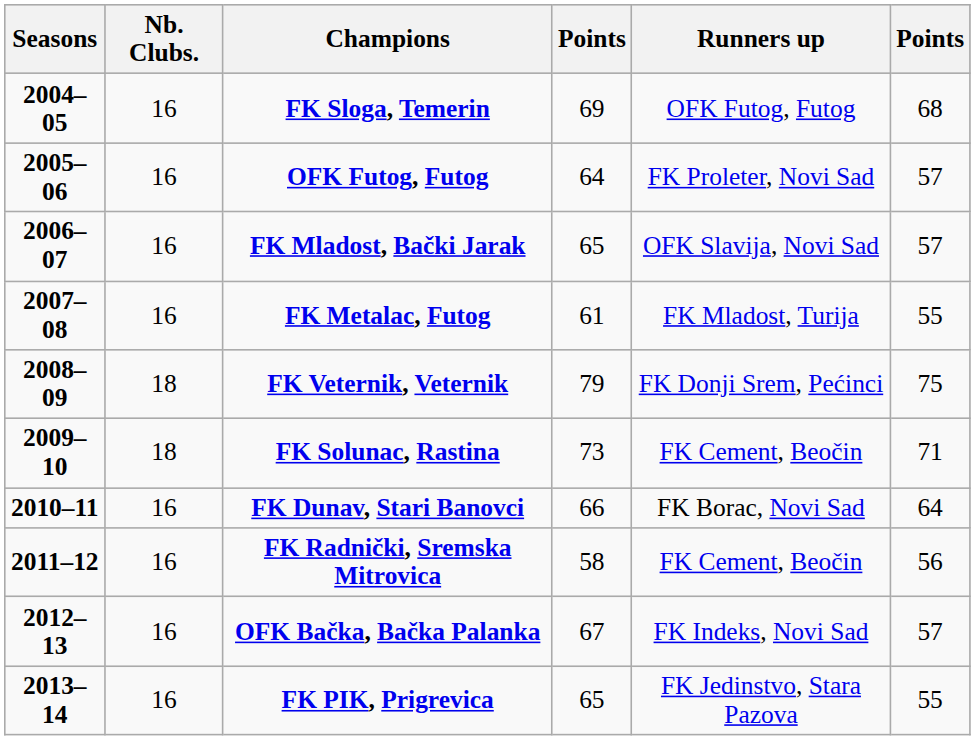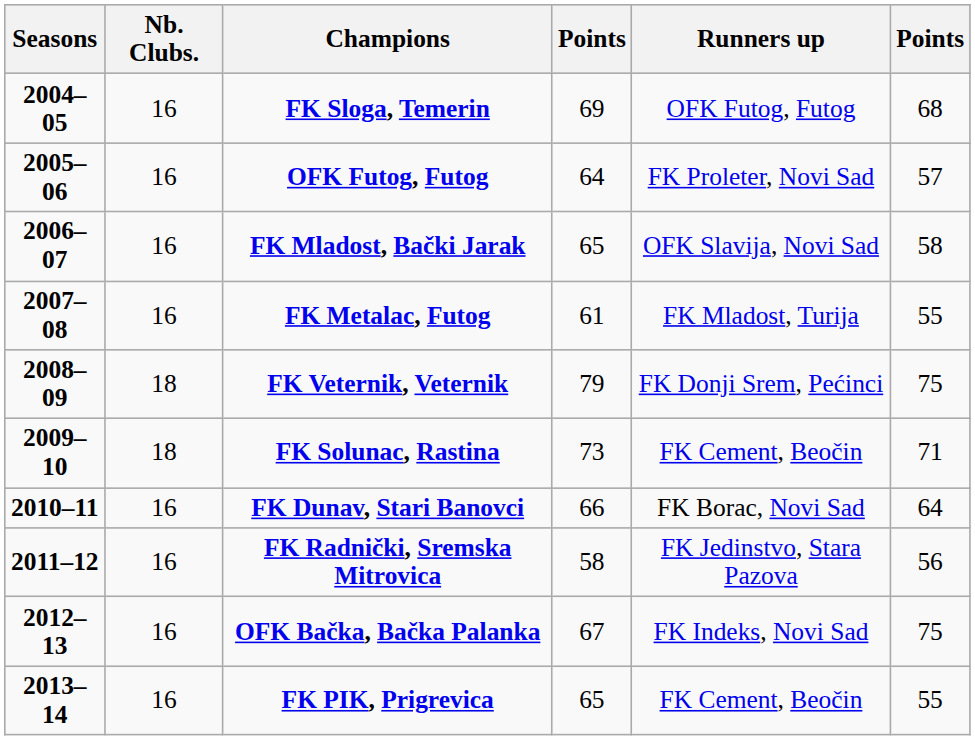FK Mladost, Bački Jarak | column 6: 57 -> 58
FK Radnički, Sremska Mitrovica | Runners up: FK Cement, Beočin -> FK Jedinstvo, Stara Pazova
OFK Bačka, Bačka Palanka | column 6: 57 -> 75
FK PIK, Prigrevica | Runners up: FK Jedinstvo, Stara Pazova -> FK Cement, Beočin
